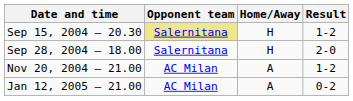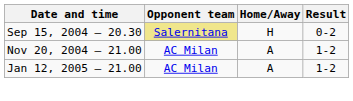Sep 15, 2004 – 20.30 | Result: 1-2 -> 0-2
- row: Sep 28, 2004 – 18.00 | Salernitana | H | 2-0
Jan 12, 2005 – 21.00 | Result: 0-2 -> 1-2
